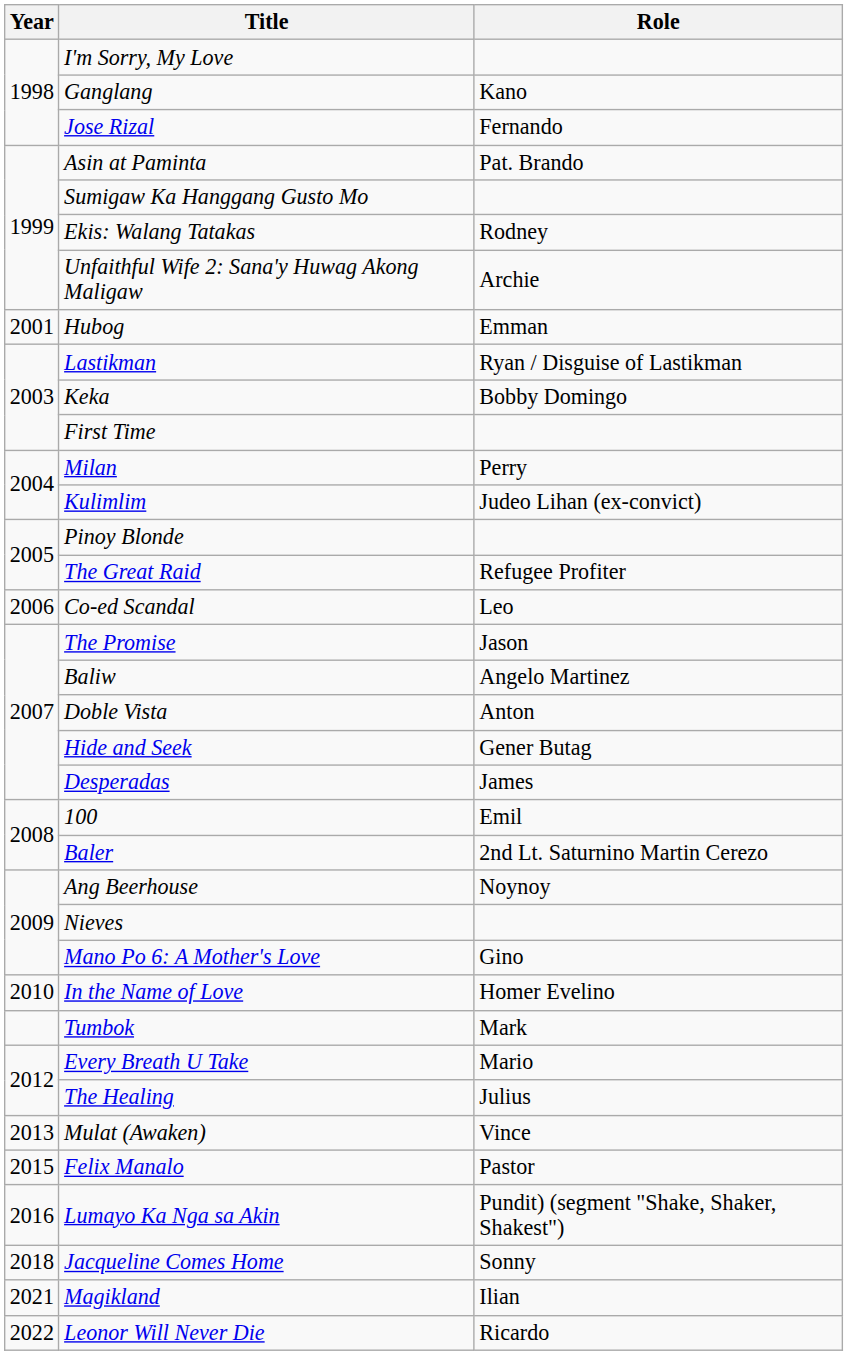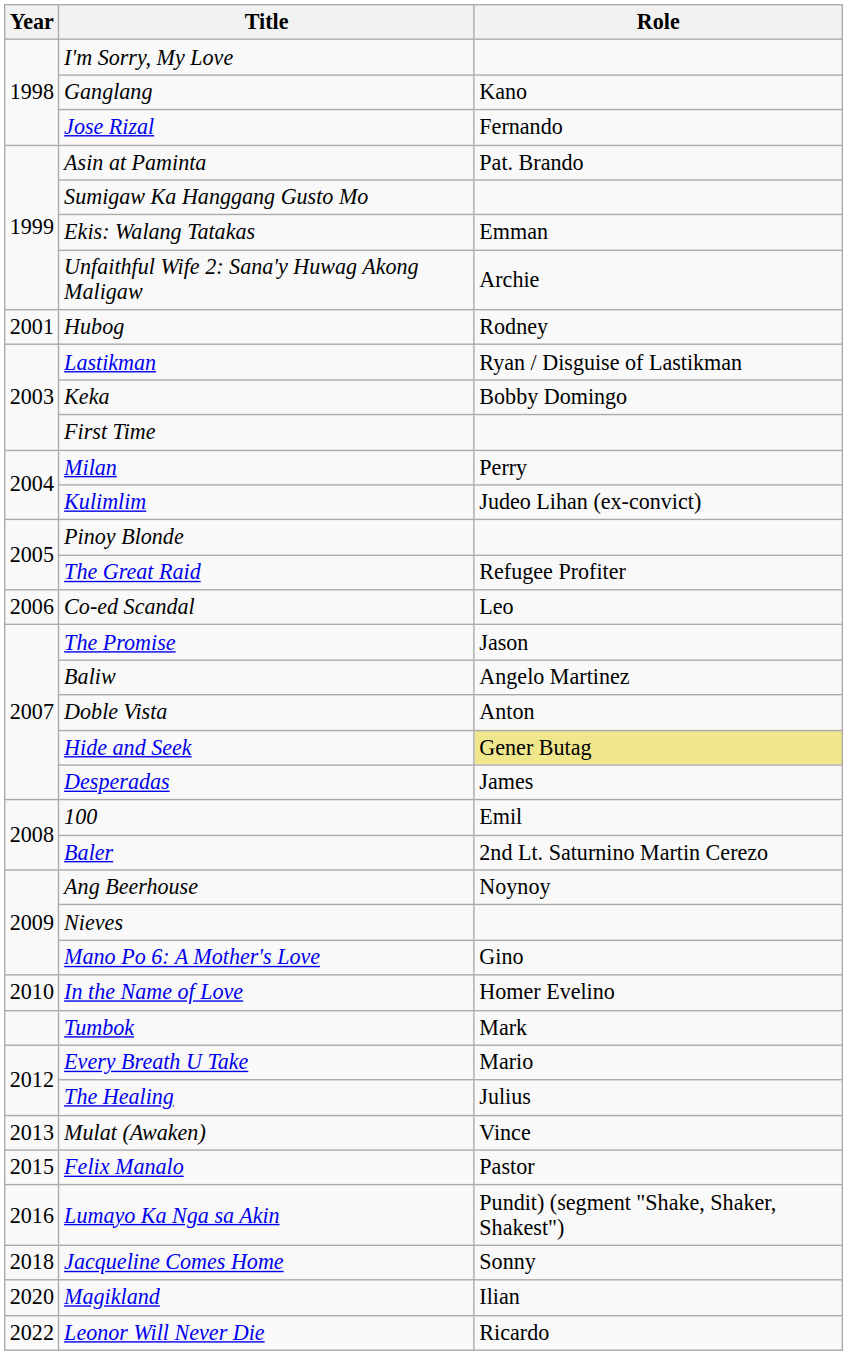Ekis: Walang Tatakas | Role: Rodney -> Emman
Hubog | Role: Emman -> Rodney
Hide and Seek | Role: no background -> khaki background
Magikland | Year: 2021 -> 2020
